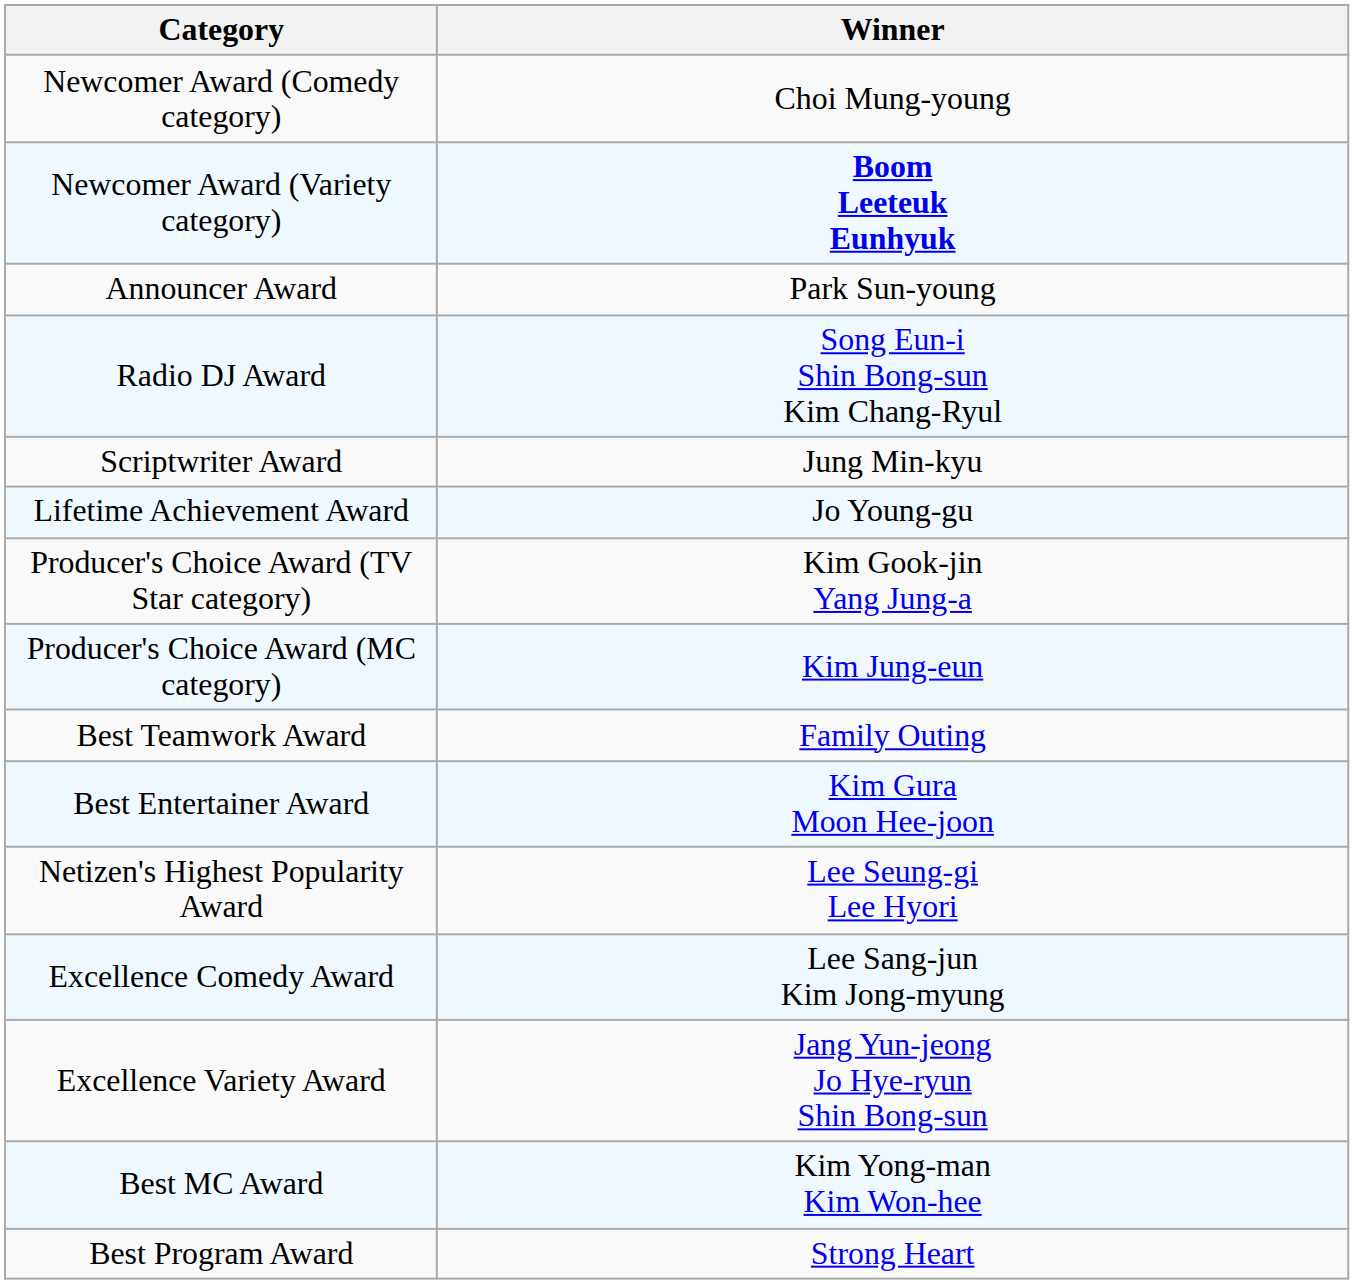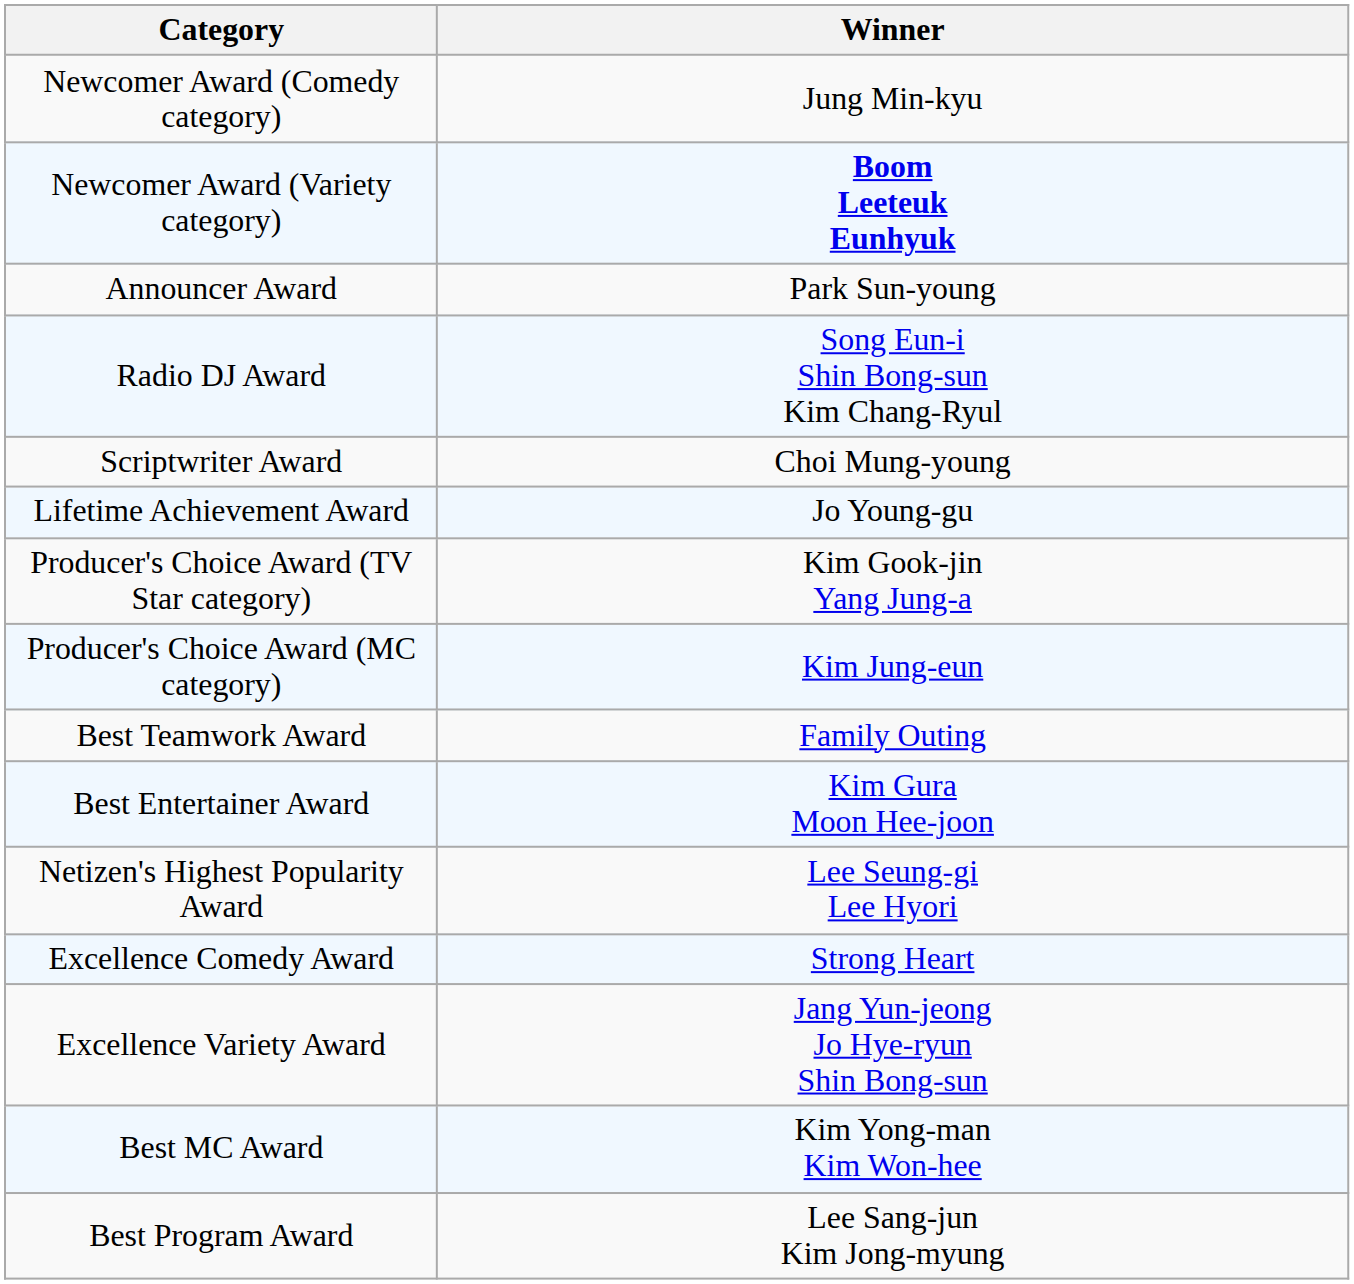Newcomer Award (Comedy category) | Winner: Choi Mung-young -> Jung Min-kyu
Scriptwriter Award | Winner: Jung Min-kyu -> Choi Mung-young
Excellence Comedy Award | Winner: Lee Sang-jun Kim Jong-myung -> Strong Heart
Best Program Award | Winner: Strong Heart -> Lee Sang-jun Kim Jong-myung
